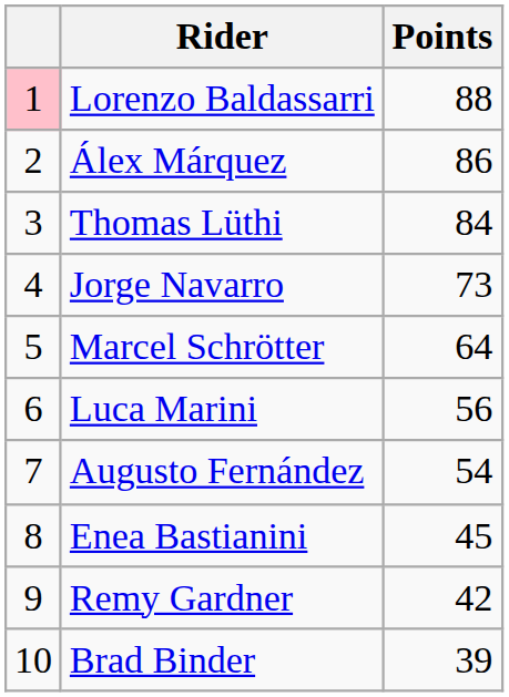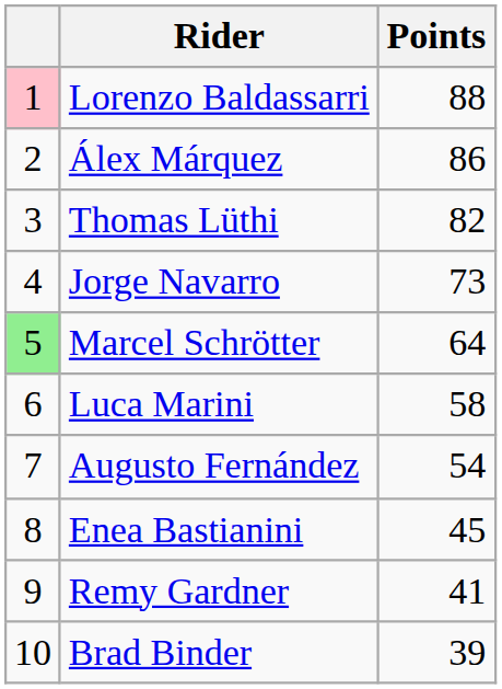Thomas Lüthi | Points: 84 -> 82
Marcel Schrötter | column 1: no background -> lightgreen background
Luca Marini | Points: 56 -> 58
Remy Gardner | Points: 42 -> 41
